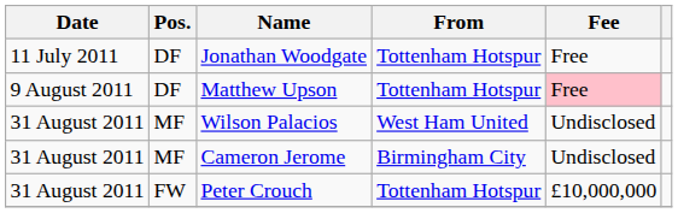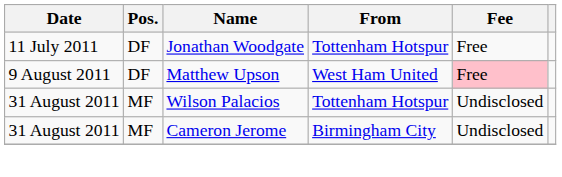Matthew Upson | From: Tottenham Hotspur -> West Ham United
Wilson Palacios | From: West Ham United -> Tottenham Hotspur
- row: 31 August 2011 | FW | Peter Crouch | Tottenham Hotspur | £10,000,000
